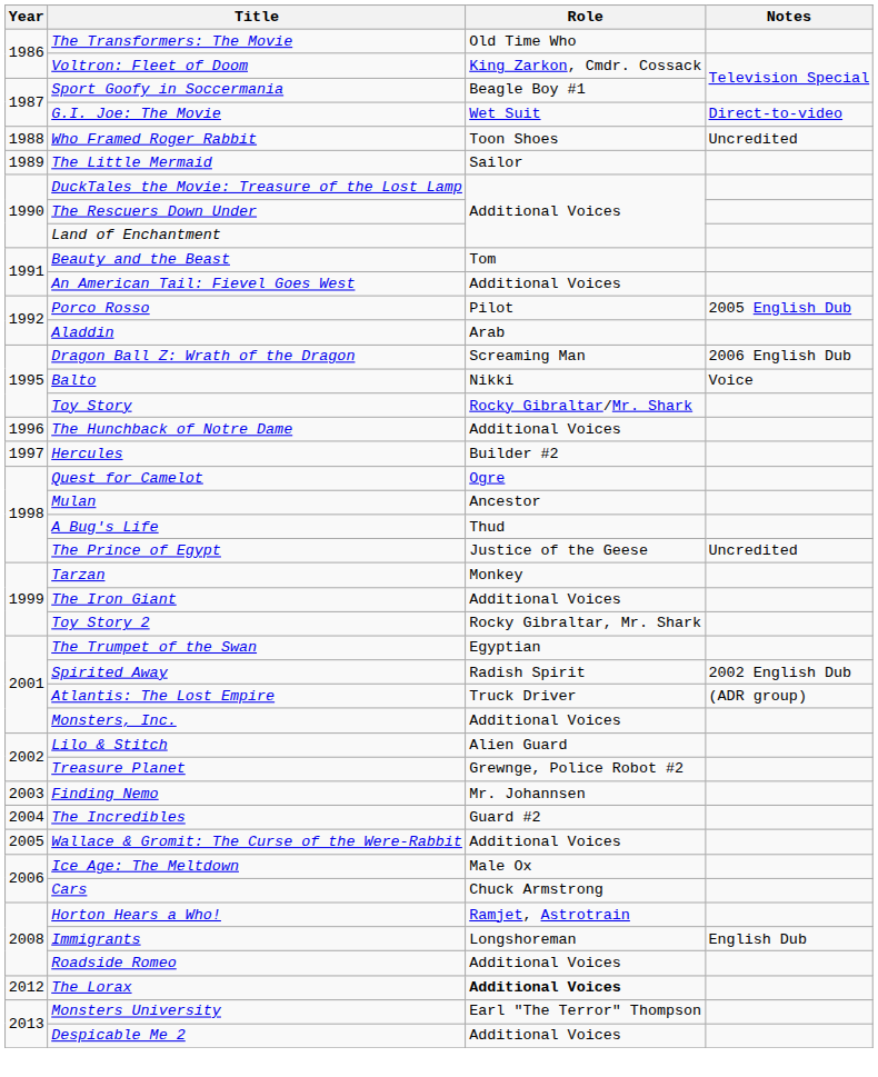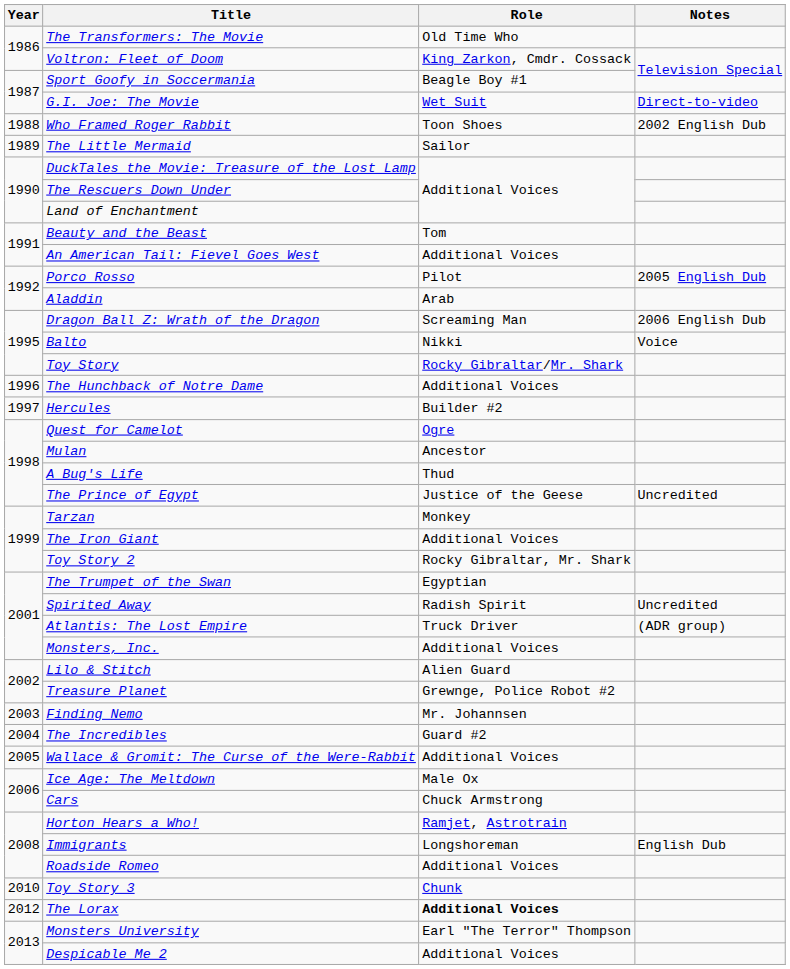Who Framed Roger Rabbit | Notes: Uncredited -> 2002 English Dub
Spirited Away | Notes: 2002 English Dub -> Uncredited
+ row: 2010 | Toy Story 3 | Chunk
